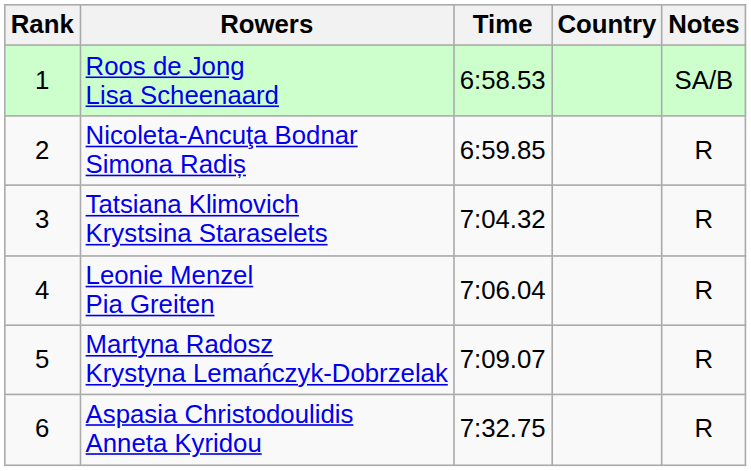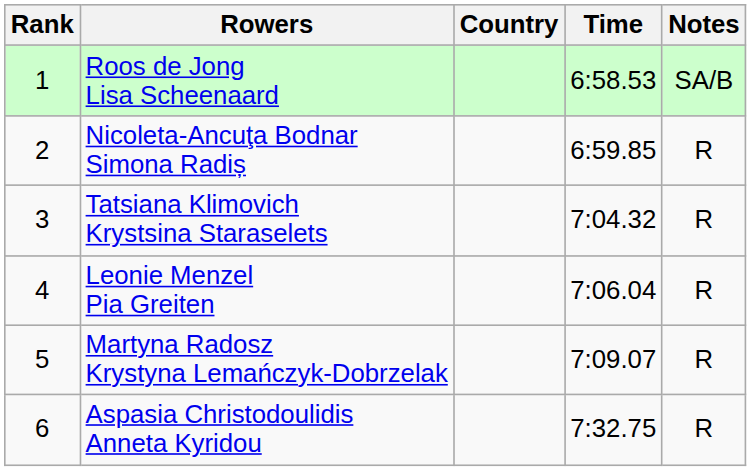columns swapped: Country <-> Time
